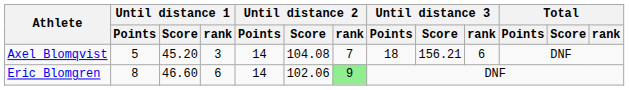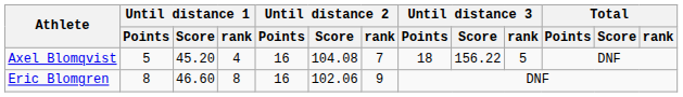Axel Blomqvist | Until distance 1 / rank: 3 -> 4
Axel Blomqvist | Until distance 2 / Points: 14 -> 16
Axel Blomqvist | Until distance 3 / Score: 156.21 -> 156.22
Axel Blomqvist | Until distance 3 / rank: 6 -> 5
Eric Blomgren | Until distance 1 / rank: 6 -> 8
Eric Blomgren | Until distance 2 / Points: 14 -> 16
Eric Blomgren | Until distance 2 / rank: lightgreen background -> no background
